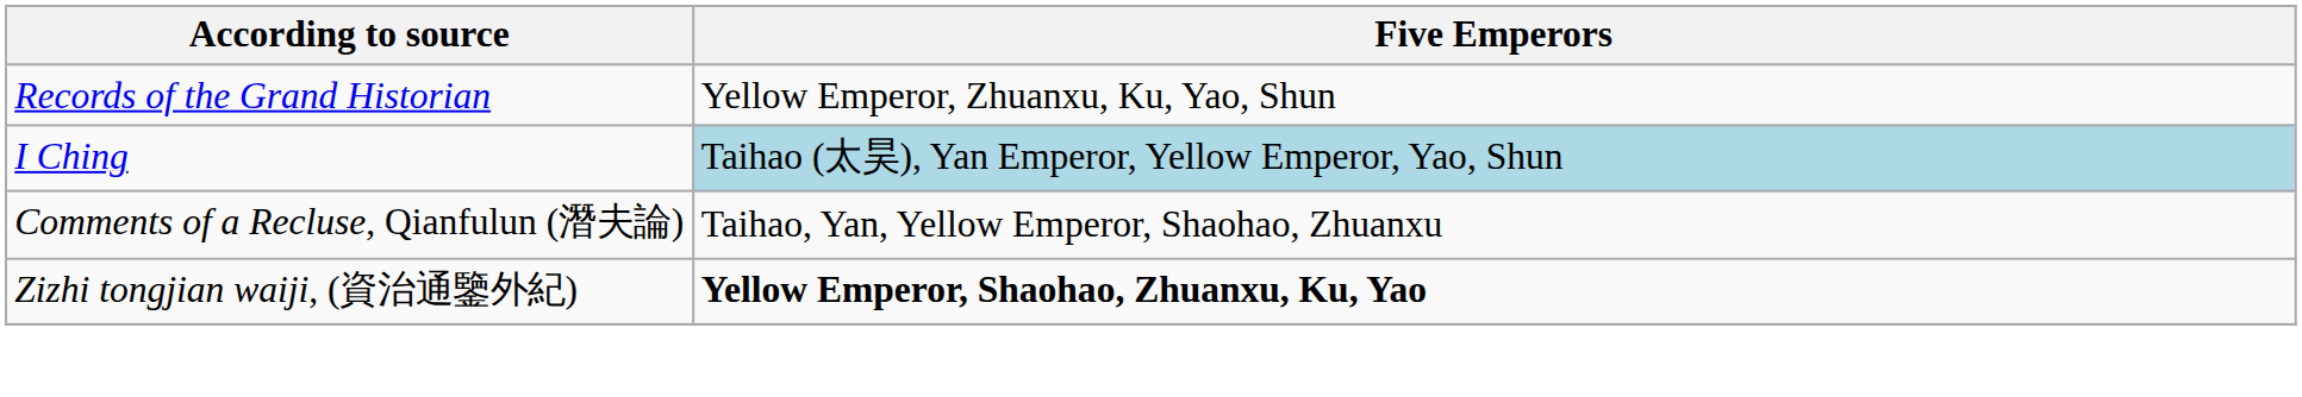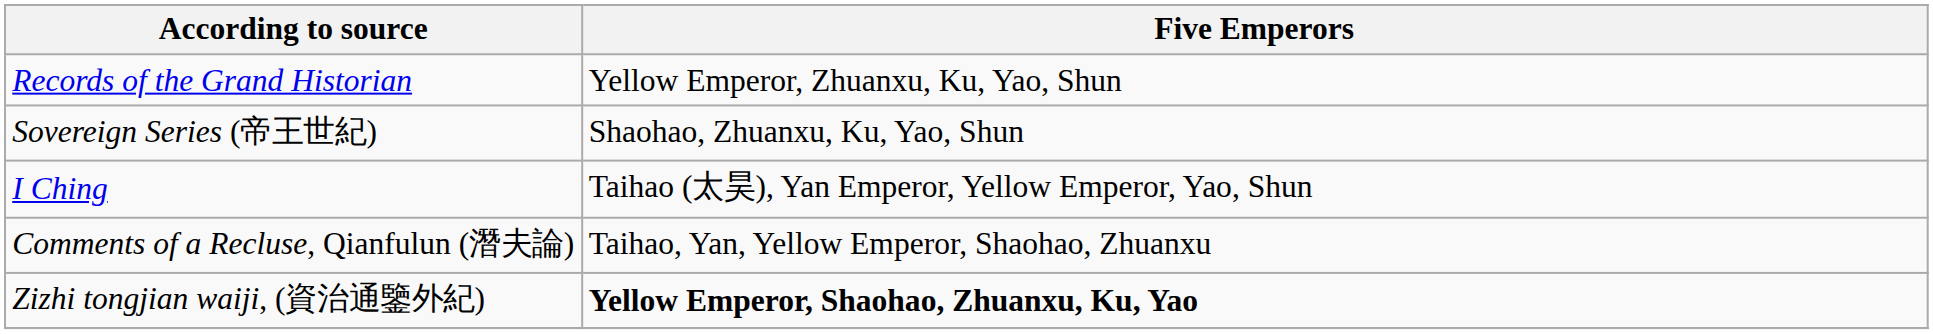+ row: Sovereign Series (帝王世紀) | Shaohao, Zhuanxu, Ku, Yao, Shun
I Ching | Five Emperors: lightblue background -> no background
